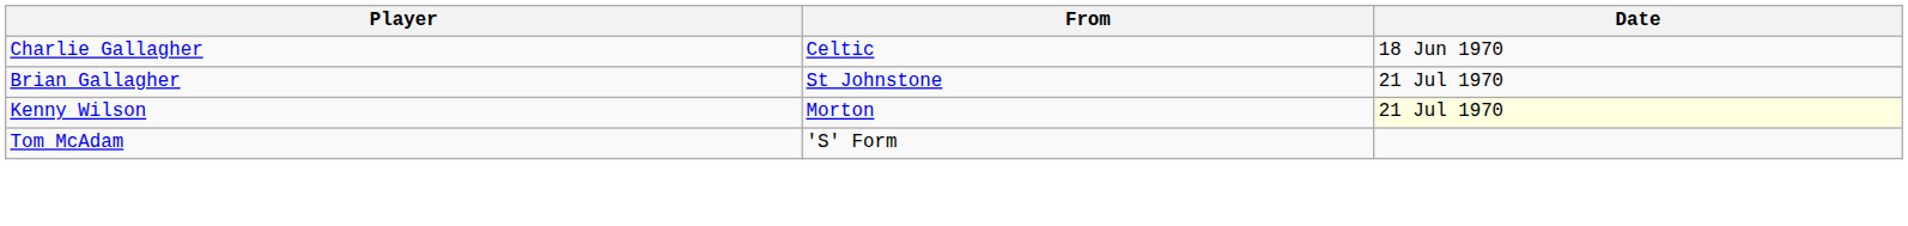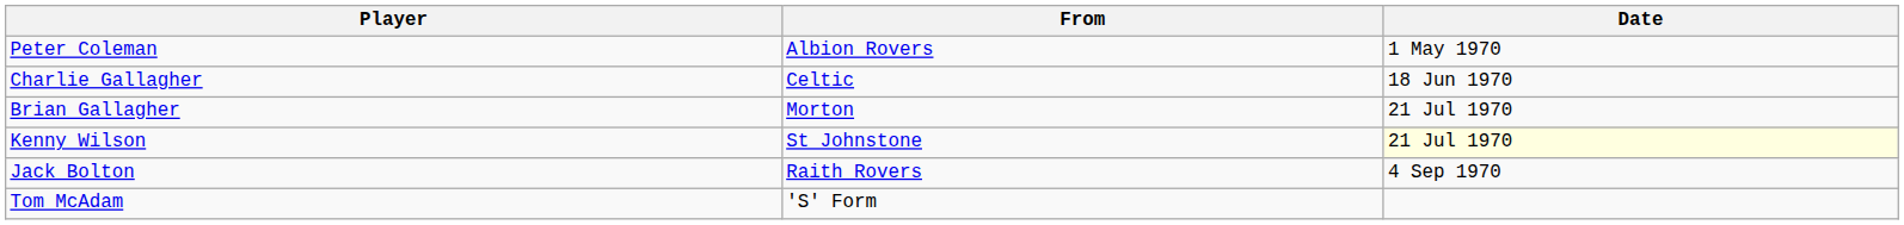+ row: Peter Coleman | Albion Rovers | 1 May 1970
Brian Gallagher | From: St Johnstone -> Morton
Kenny Wilson | From: Morton -> St Johnstone
+ row: Jack Bolton | Raith Rovers | 4 Sep 1970
